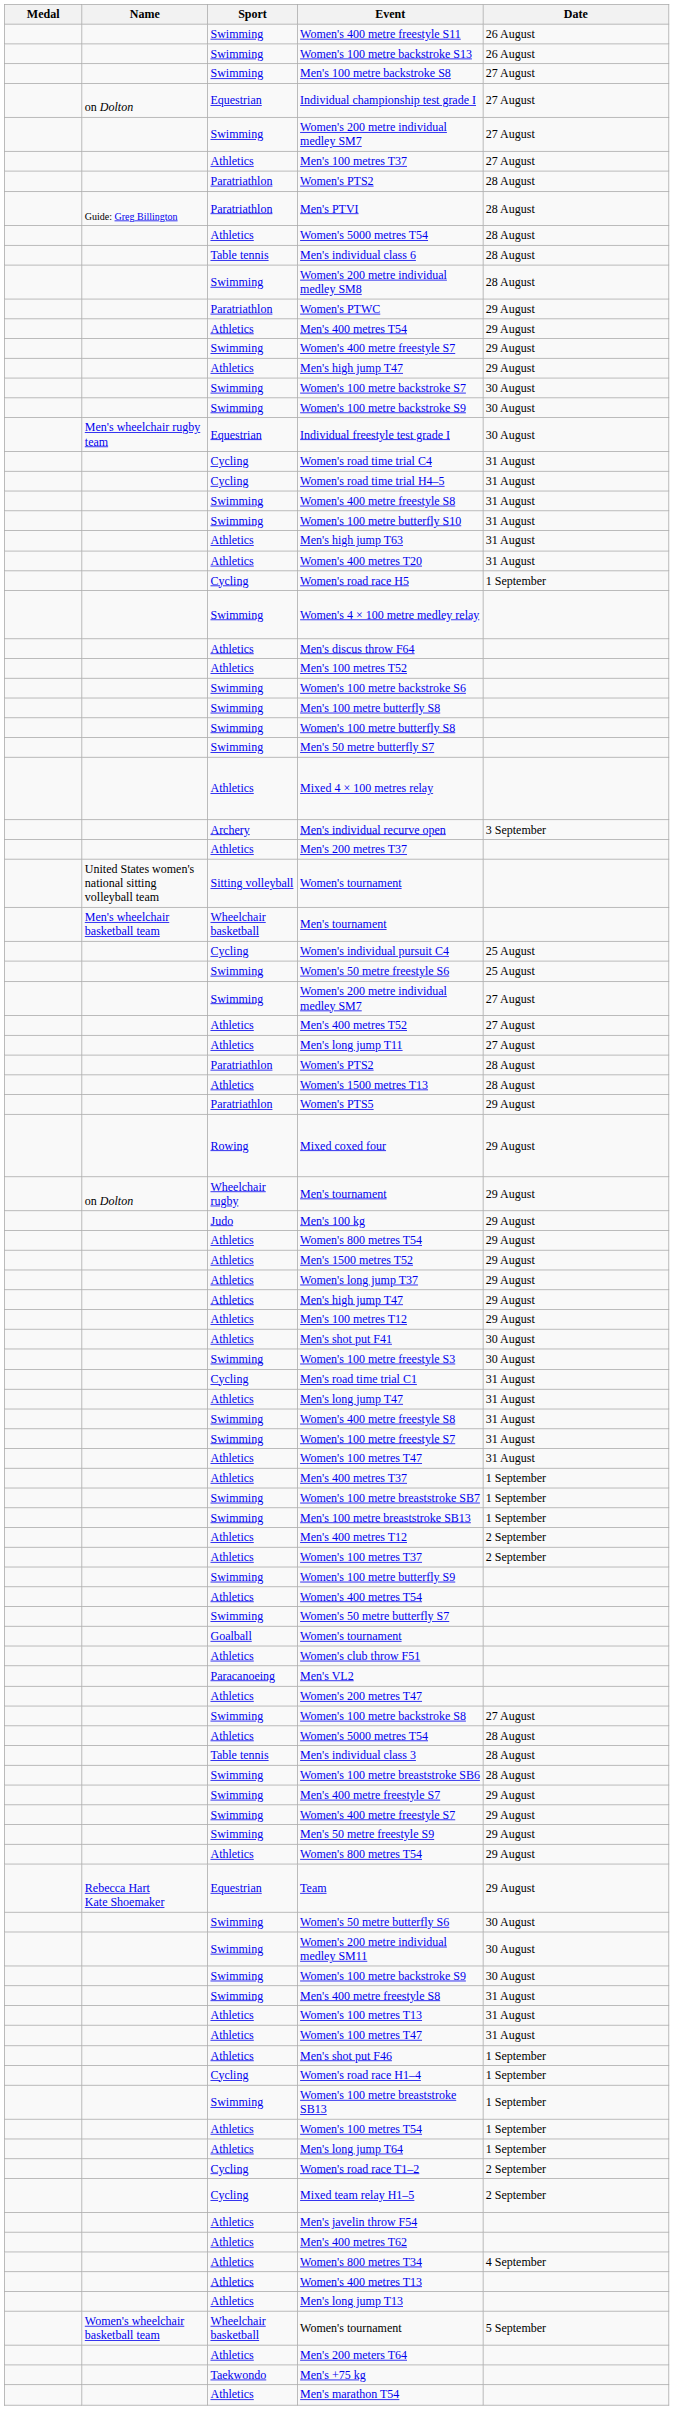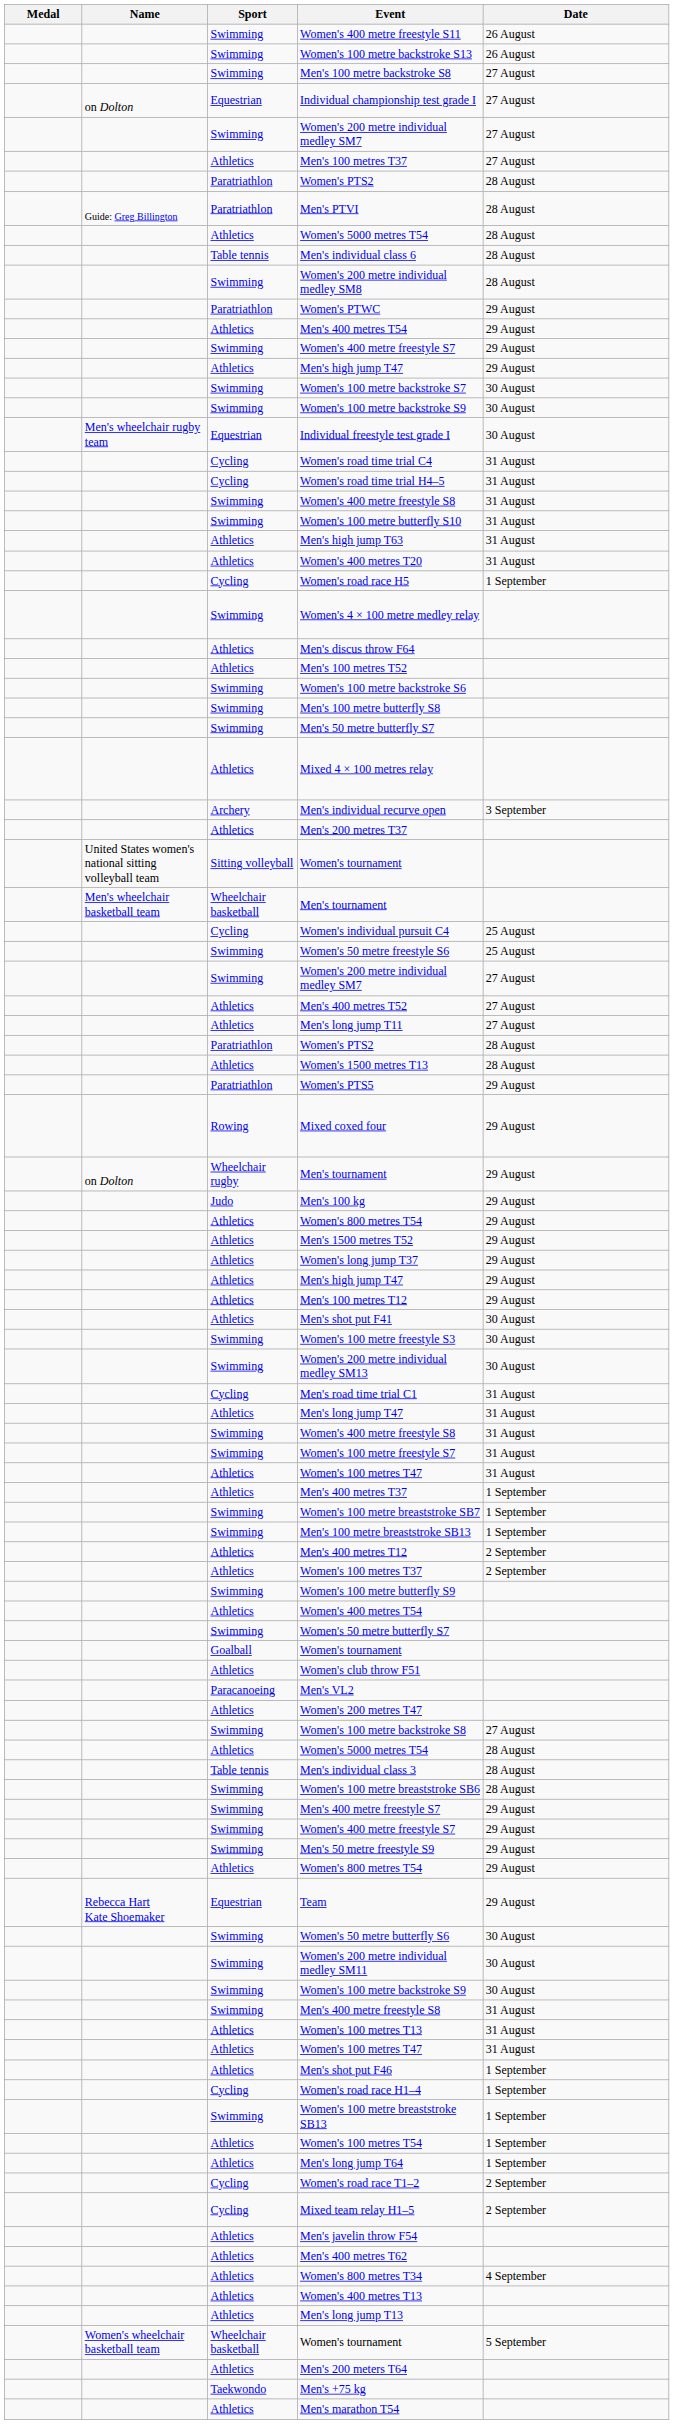- row: Swimming | Women's 100 metre butterfly S8
+ row: Swimming | Women's 200 metre individual medley SM13 | 30 August
